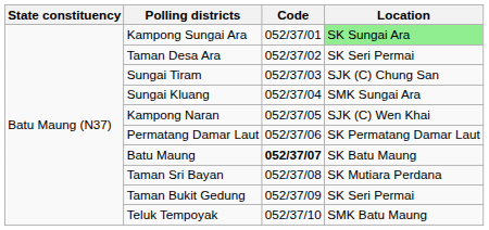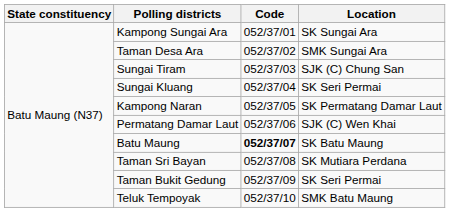Kampong Sungai Ara | Location: lightgreen background -> no background
Taman Desa Ara | Location: SK Seri Permai -> SMK Sungai Ara
Sungai Kluang | Location: SMK Sungai Ara -> SK Seri Permai
Kampong Naran | Location: SJK (C) Wen Khai -> SK Permatang Damar Laut
Permatang Damar Laut | Location: SK Permatang Damar Laut -> SJK (C) Wen Khai
